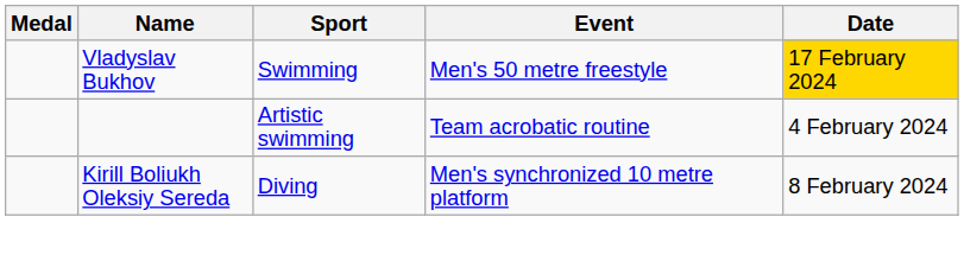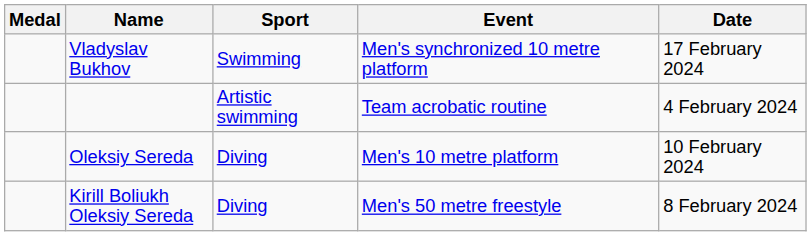Vladyslav Bukhov | Event: Men's 50 metre freestyle -> Men's synchronized 10 metre platform
Vladyslav Bukhov | Date: gold background -> no background
+ row: Oleksiy Sereda | Diving | Men's 10 metre platform | 10 February 2024
Kirill Boliukh Oleksiy Sereda | Event: Men's synchronized 10 metre platform -> Men's 50 metre freestyle
